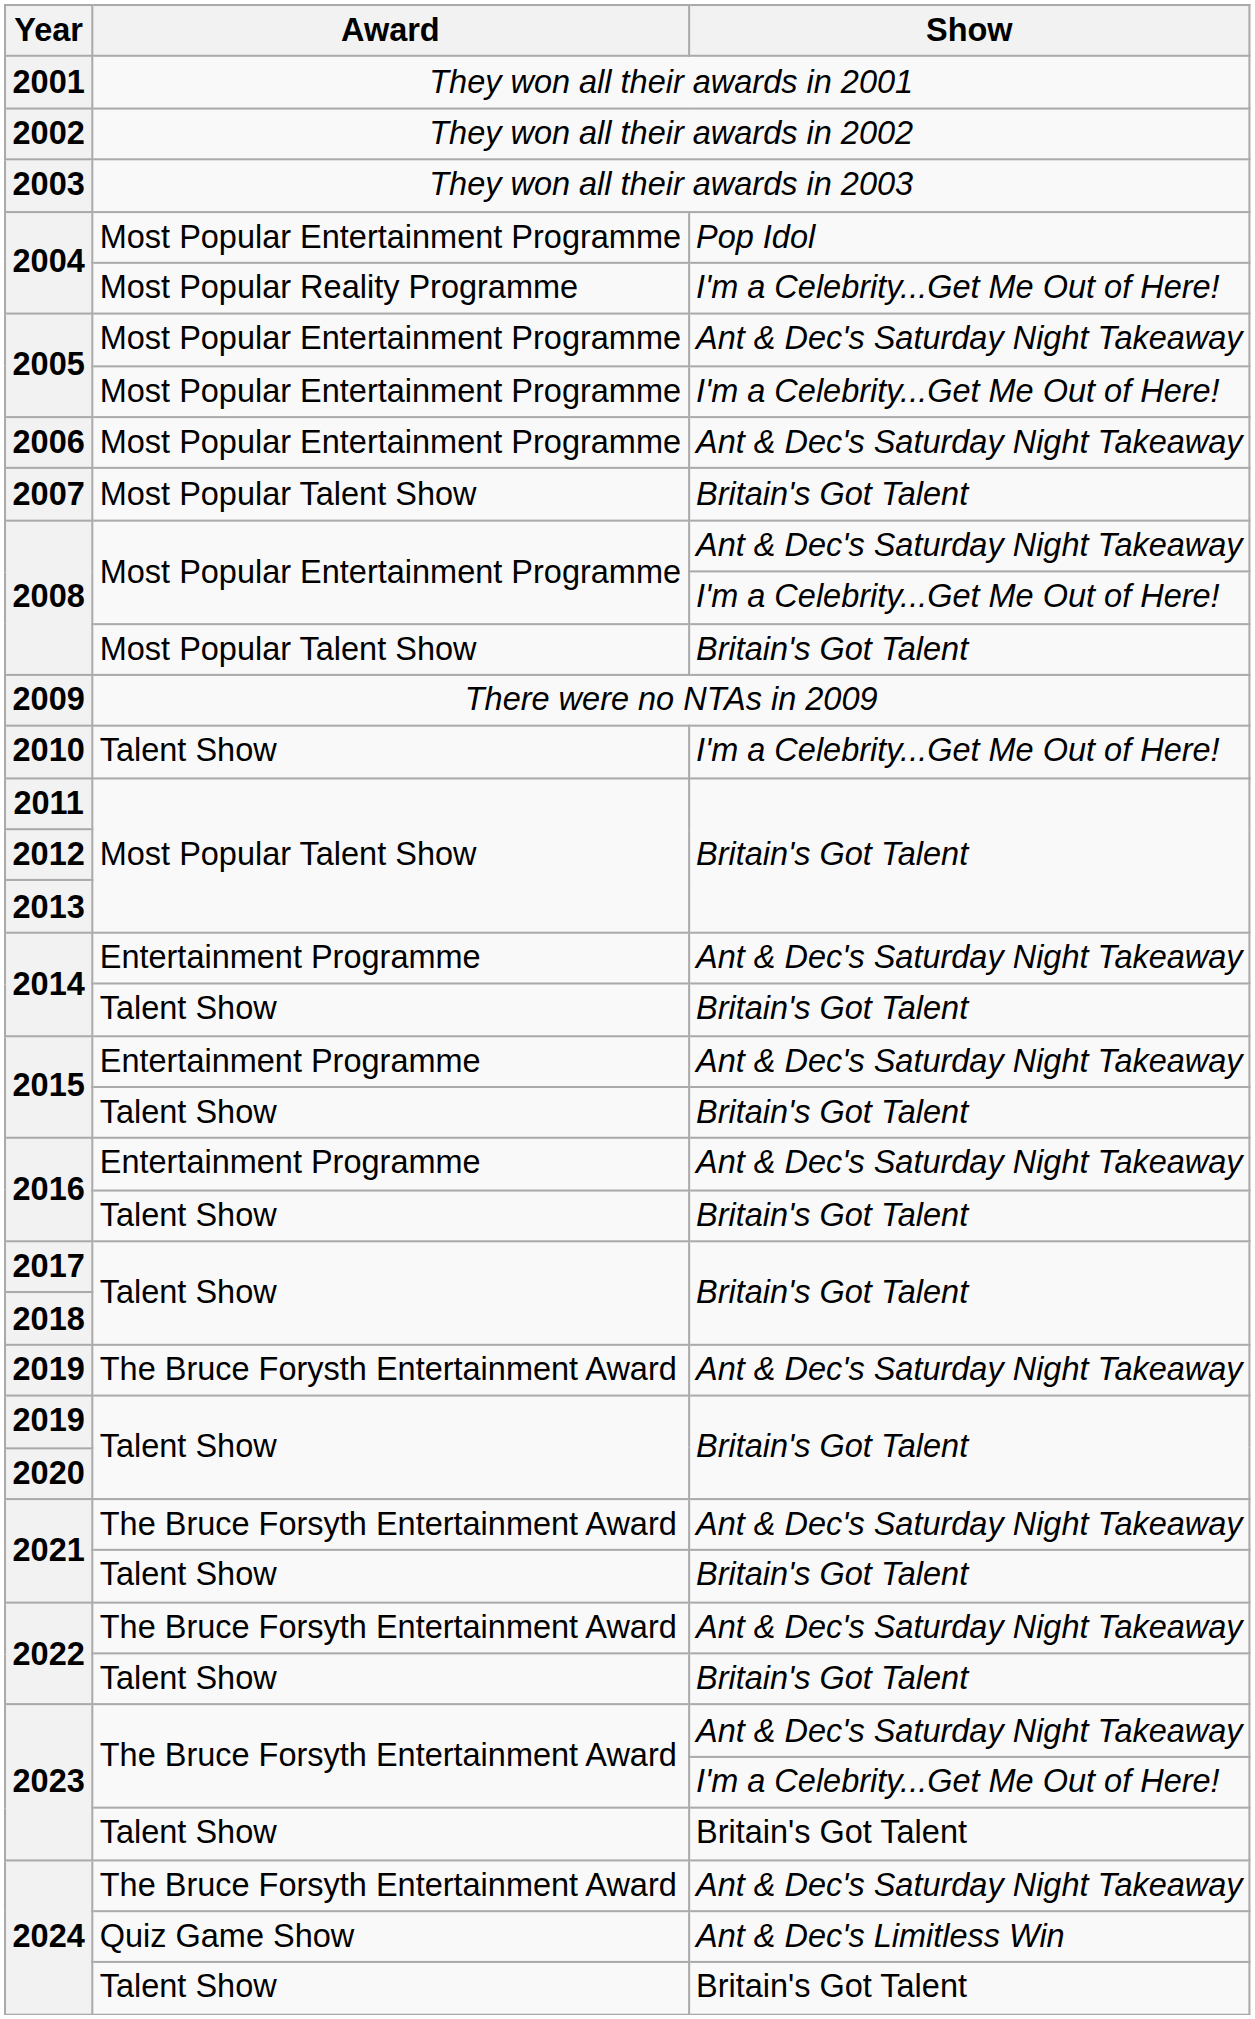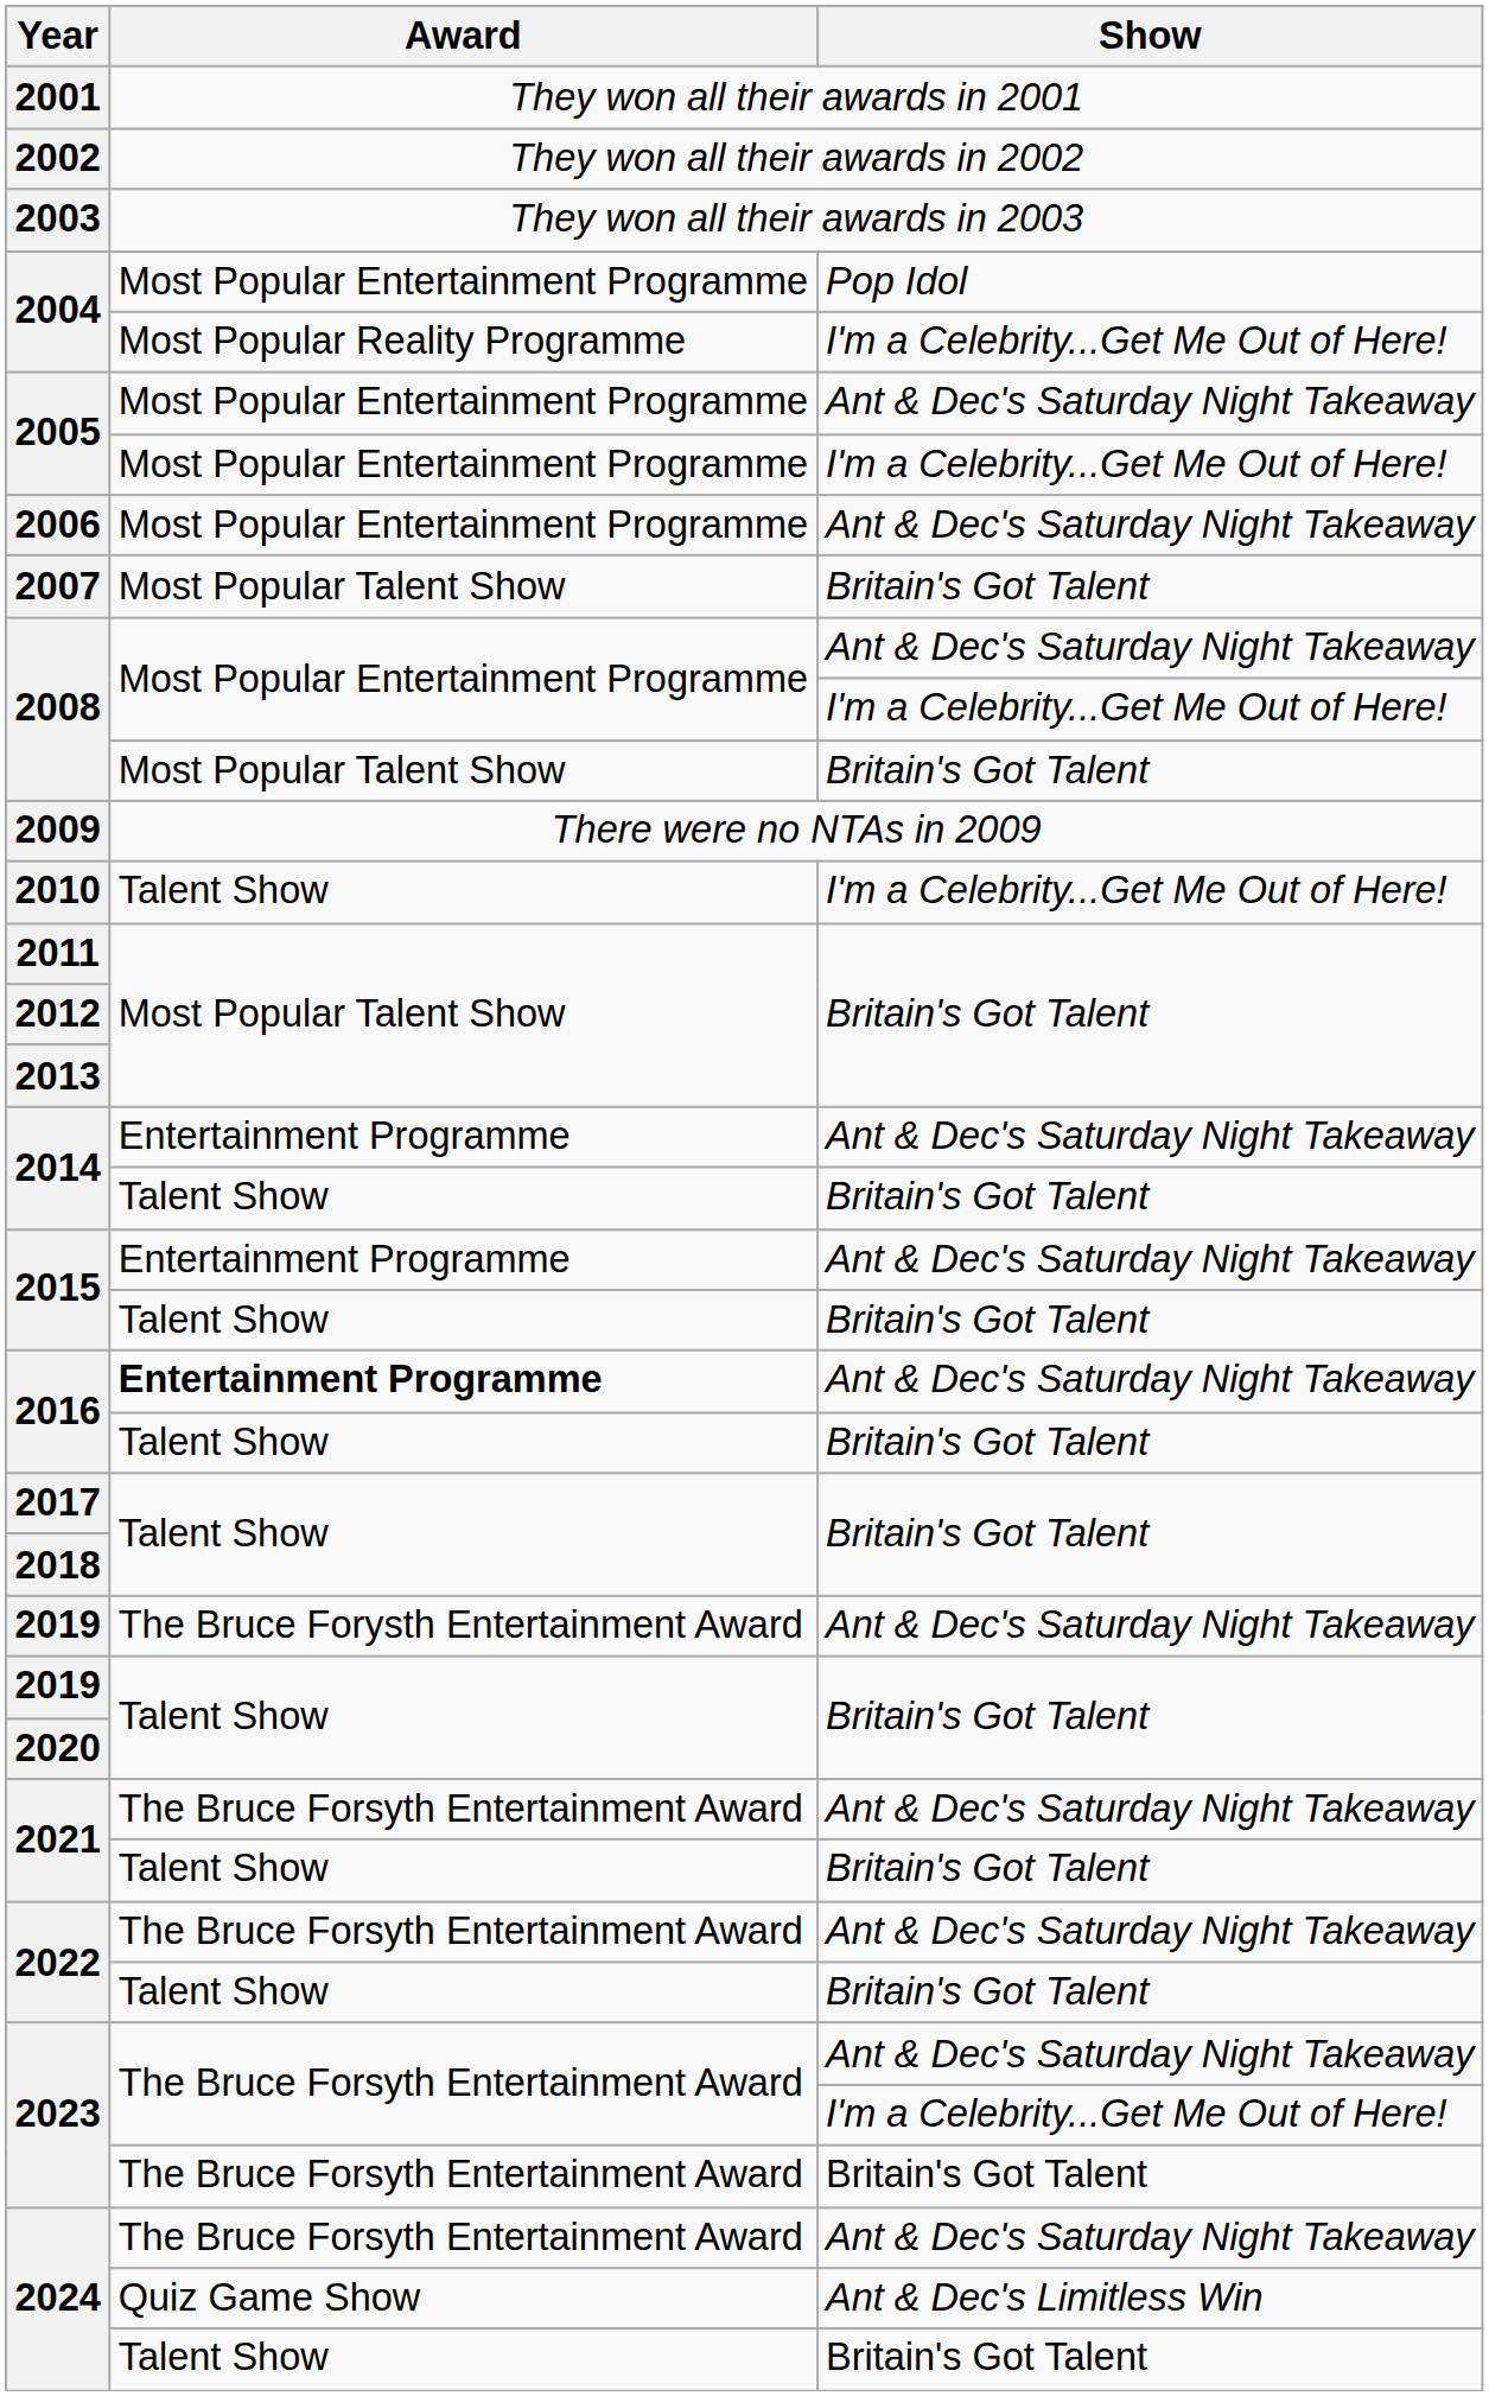2016 / Ant & Dec's Saturday Night Takeaway | Award: normal -> bold
2023 / Britain's Got Talent | Award: Talent Show -> The Bruce Forsyth Entertainment Award
